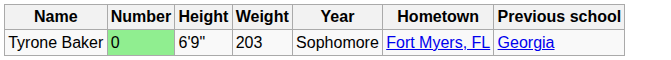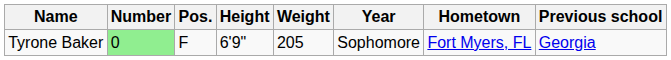+ column: Pos. | F
Tyrone Baker | Weight: 203 -> 205
